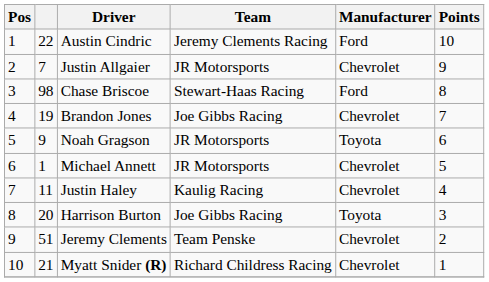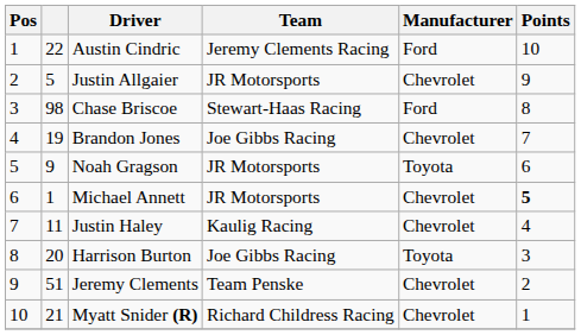Justin Allgaier | column 2: 7 -> 5
Michael Annett | Points: normal -> bold
